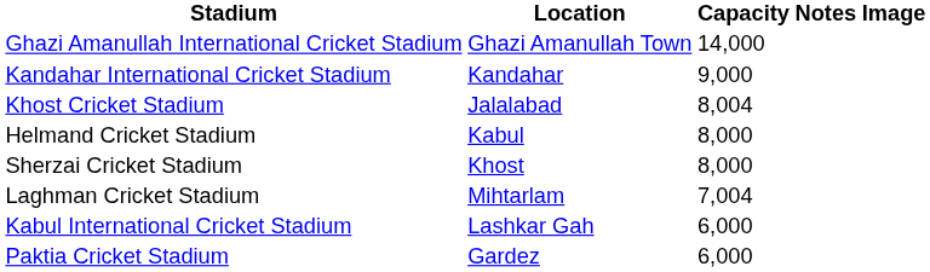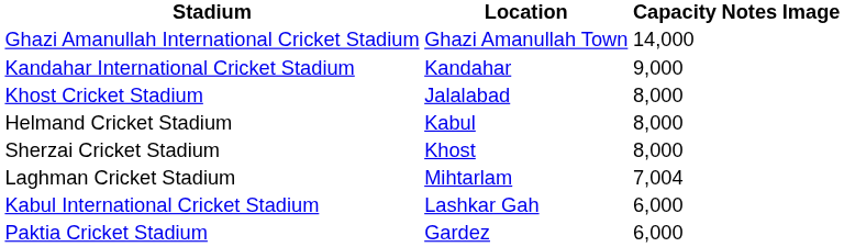Khost Cricket Stadium | Capacity: 8,004 -> 8,000
